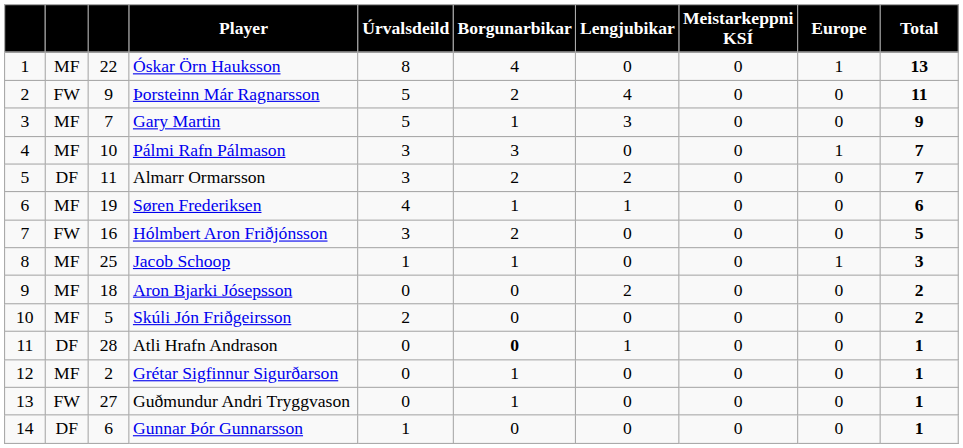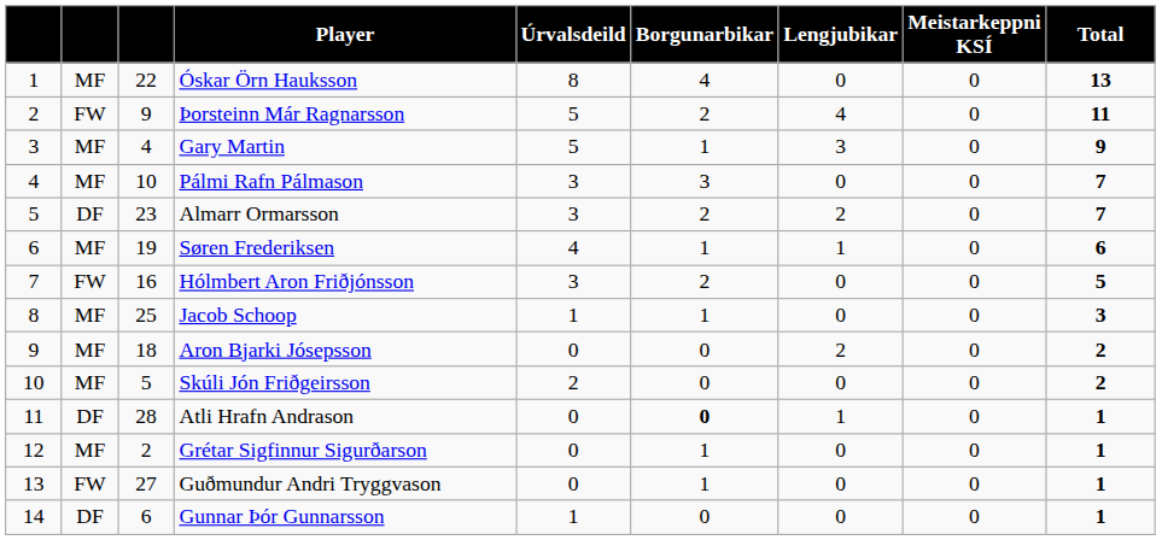- column: Europe | 1 | 0 | 0 | 1 | 0 | 0 | 0 | 1 | 0 | 0 | 0 | 0 | 0 | 0
Gary Martin | column 3: 7 -> 4
Almarr Ormarsson | column 3: 11 -> 23
